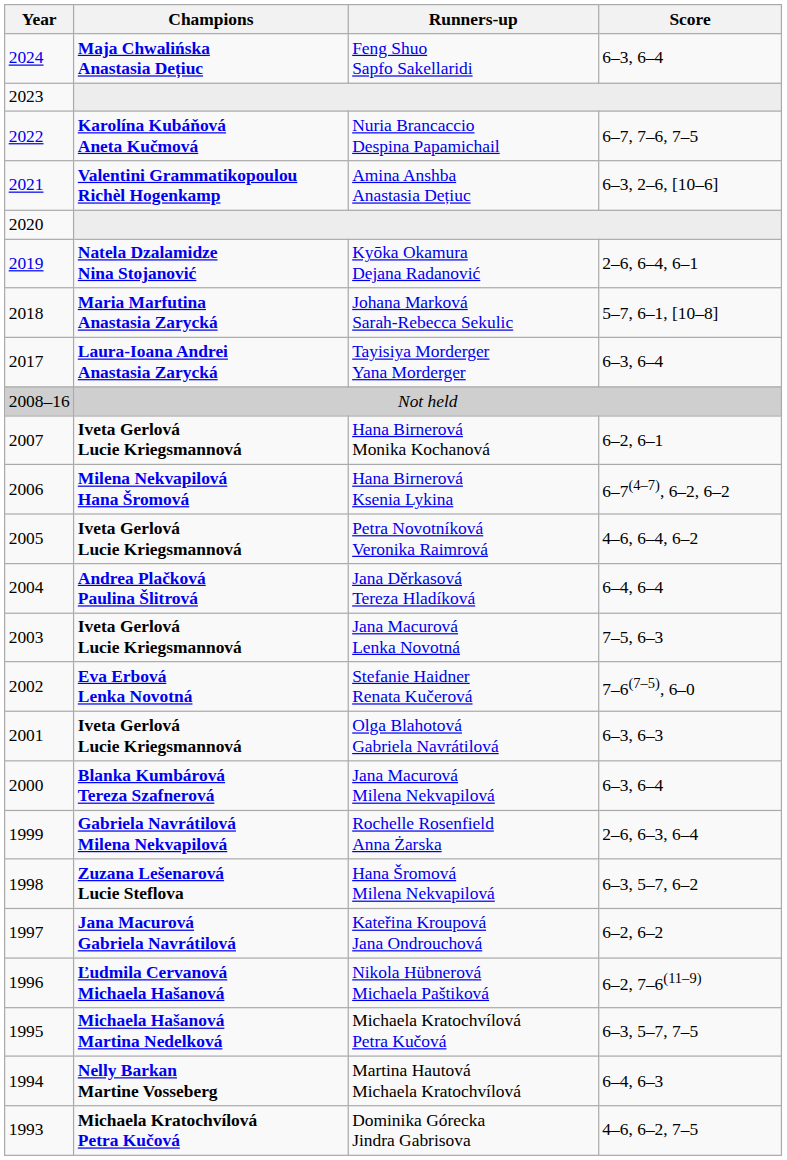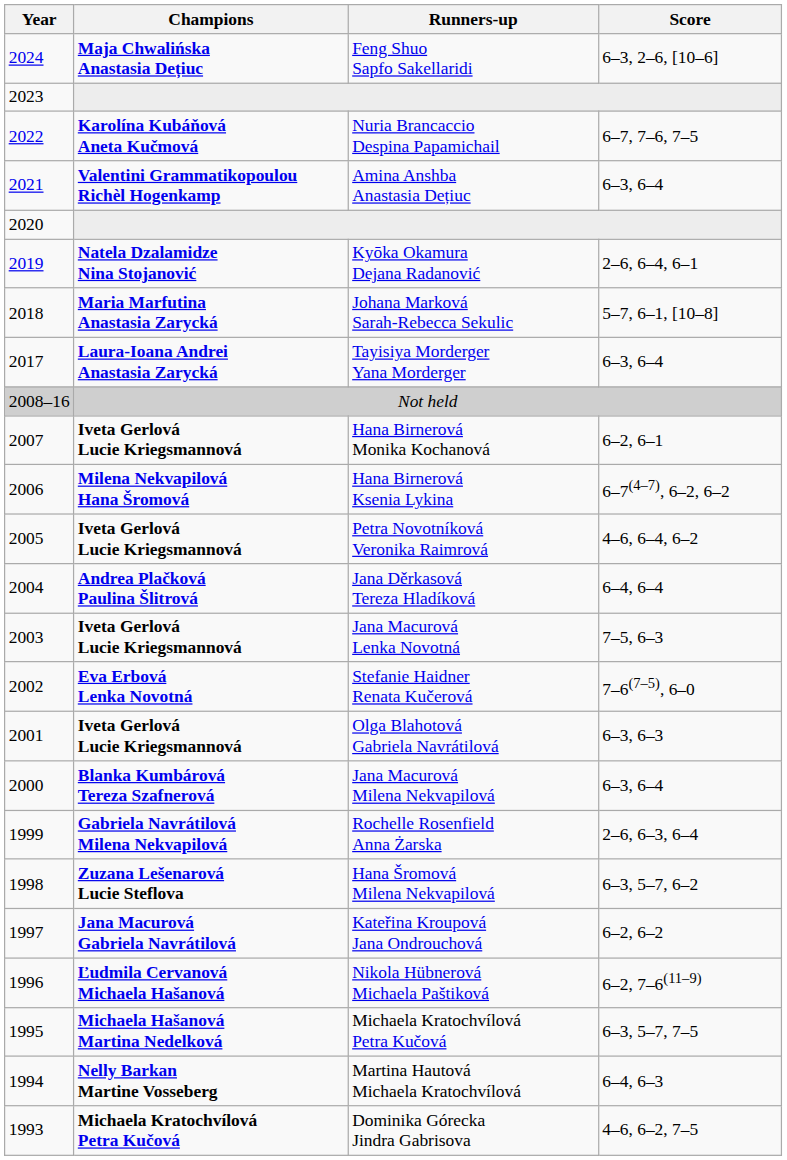Feng Shuo Sapfo Sakellaridi | Score: 6–3, 6–4 -> 6–3, 2–6, [10–6]
Amina Anshba Anastasia Dețiuc | Score: 6–3, 2–6, [10–6] -> 6–3, 6–4
